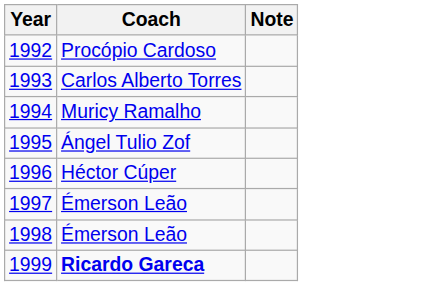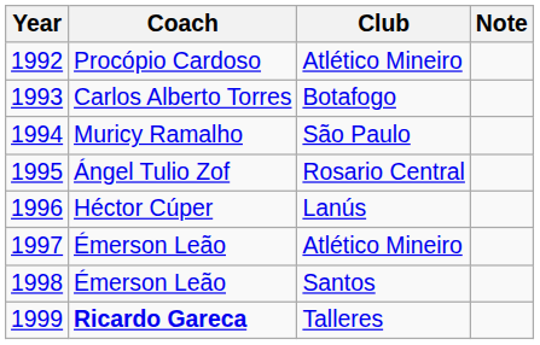+ column: Club | Atlético Mineiro | Botafogo | São Paulo | Rosario Central | Lanús | Atlético Mineiro | Santos | Talleres
